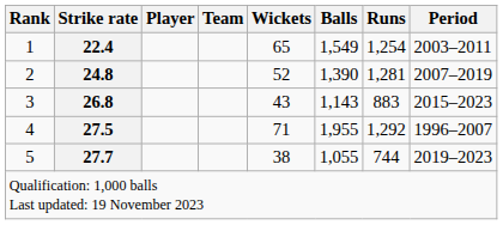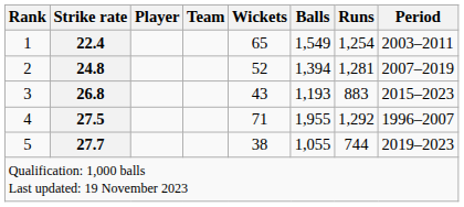2 | Balls: 1,390 -> 1,394
3 | Balls: 1,143 -> 1,193
